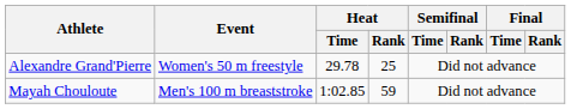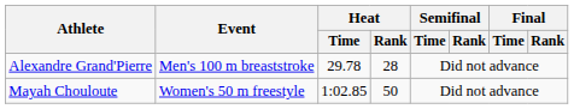Alexandre Grand'Pierre | Event: Women's 50 m freestyle -> Men's 100 m breaststroke
Alexandre Grand'Pierre | Heat / Rank: 25 -> 28
Mayah Chouloute | Event: Men's 100 m breaststroke -> Women's 50 m freestyle
Mayah Chouloute | Heat / Rank: 59 -> 50
